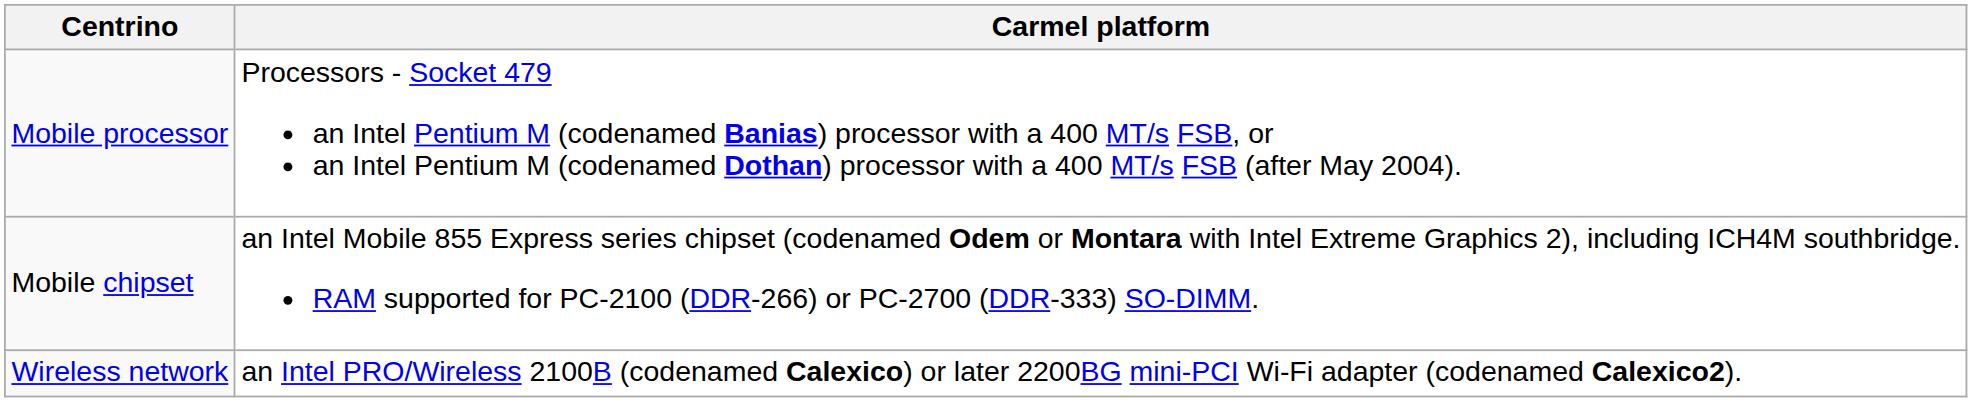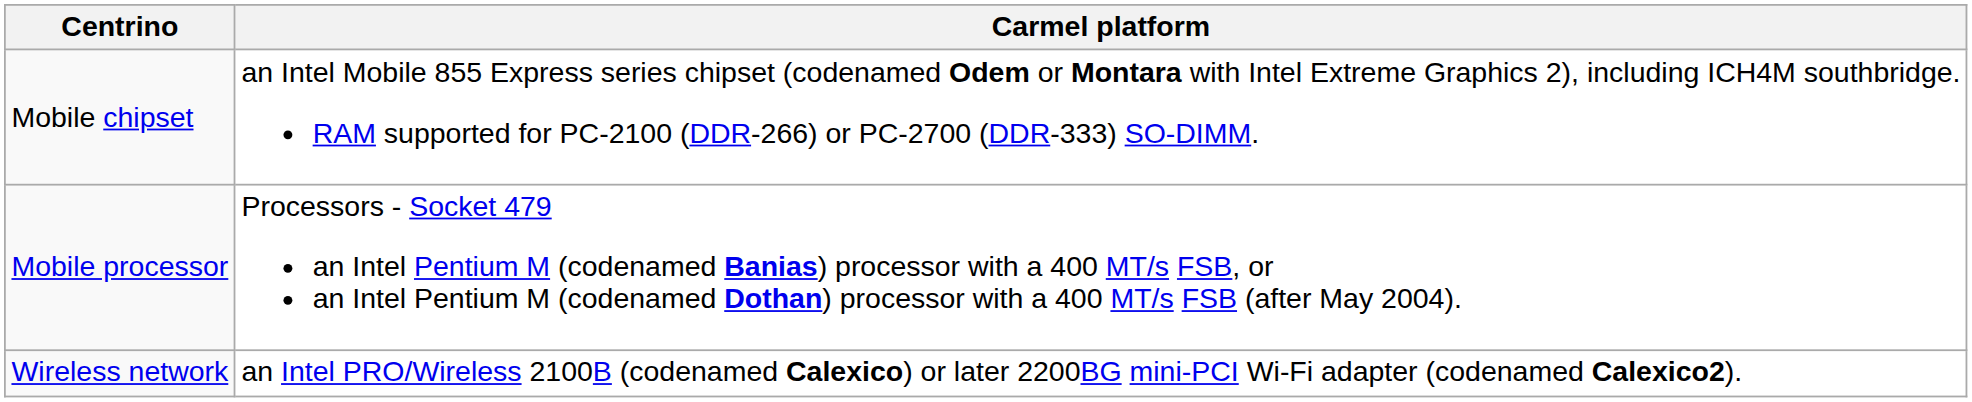rows swapped: Mobile chipset <-> Mobile processor
